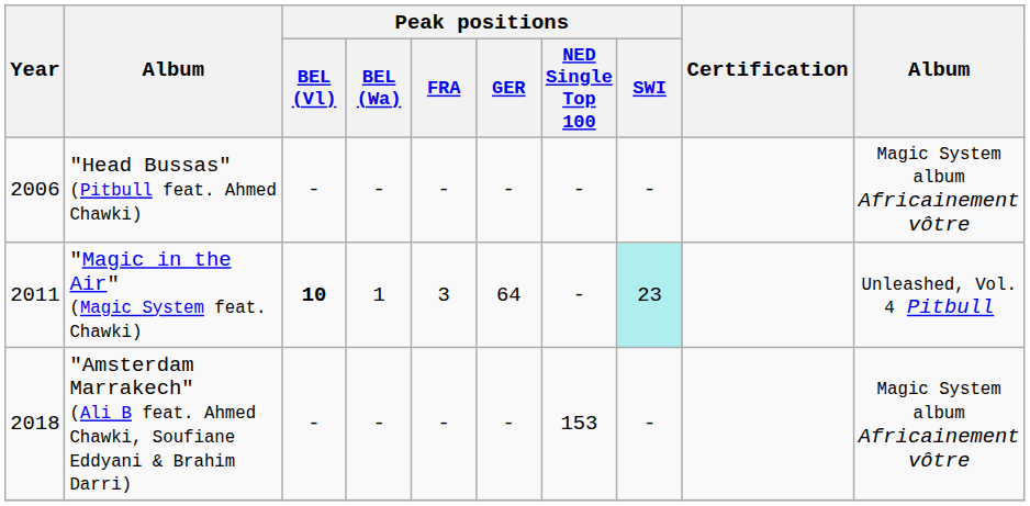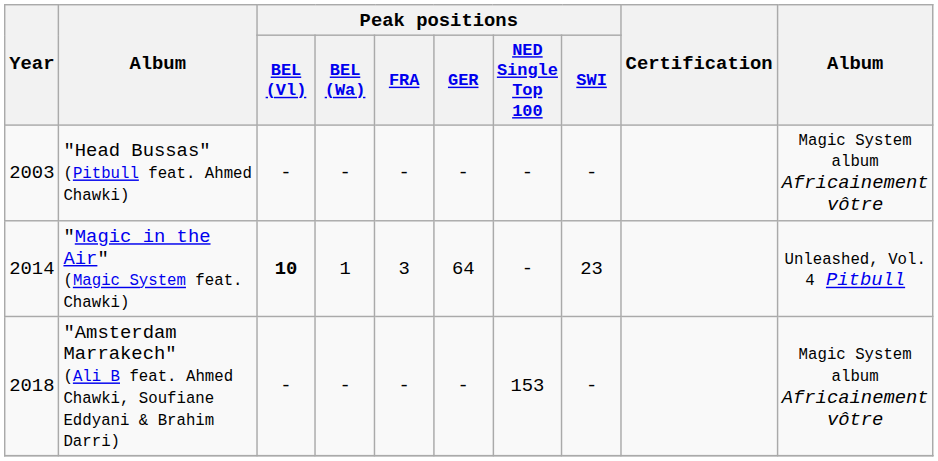"Head Bussas" (Pitbull feat. Ahmed Chawki) | Year: 2006 -> 2003
"Magic in the Air" (Magic System feat. Chawki) | Year: 2011 -> 2014
"Magic in the Air" (Magic System feat. Chawki) | Peak positions / SWI: paleturquoise background -> no background
